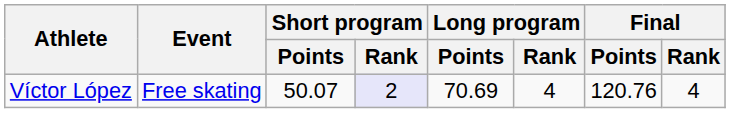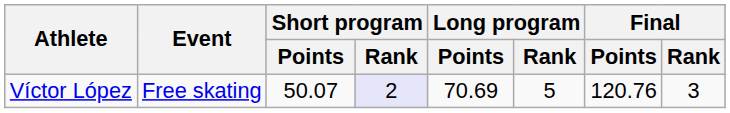Víctor López | Long program / Rank: 4 -> 5
Víctor López | Final / Rank: 4 -> 3
